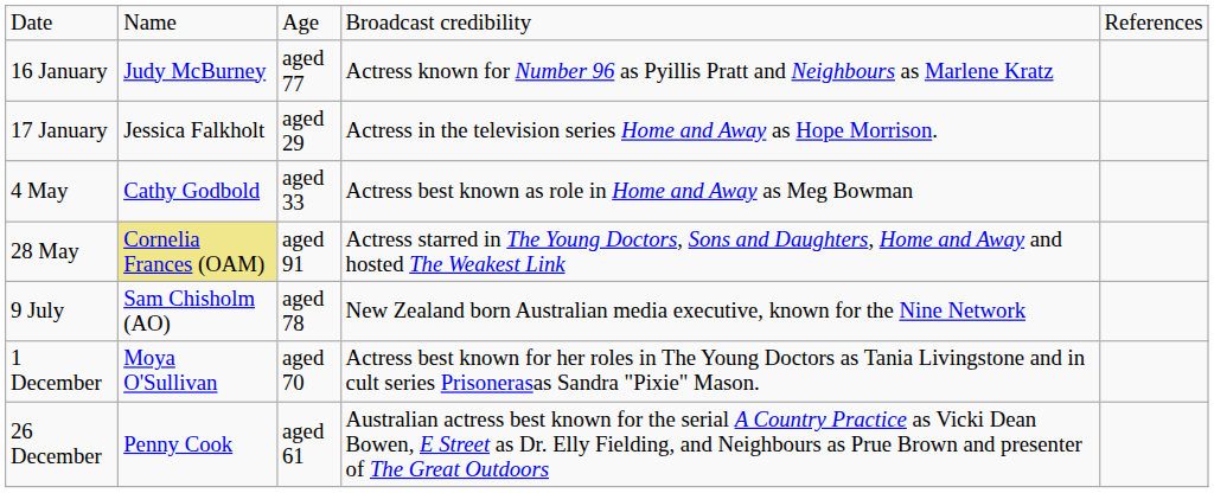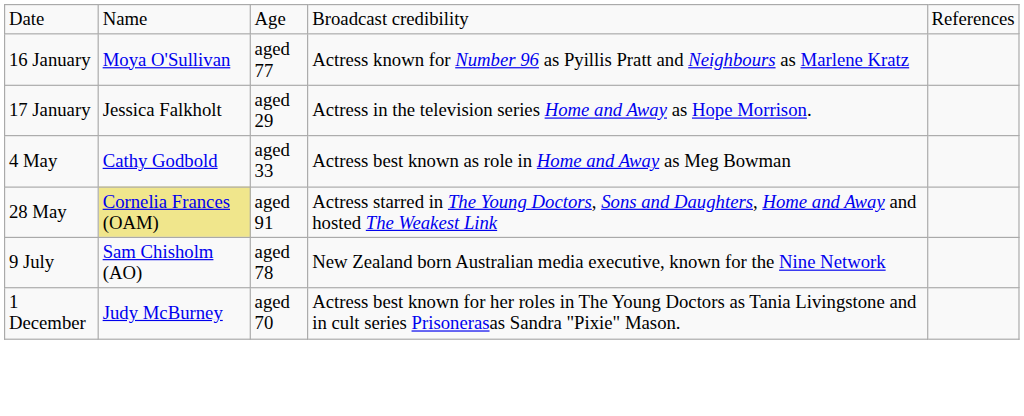16 January | column 2: Judy McBurney -> Moya O'Sullivan
1 December | column 2: Moya O'Sullivan -> Judy McBurney
- row: 26 December | Penny Cook | aged 61 | Australian actress best known for the serial A Country Practice as Vicki Dean Bowen, E Street as Dr. Elly Fielding, and Neighbours as Prue Brown and presenter of The Great Outdoors
